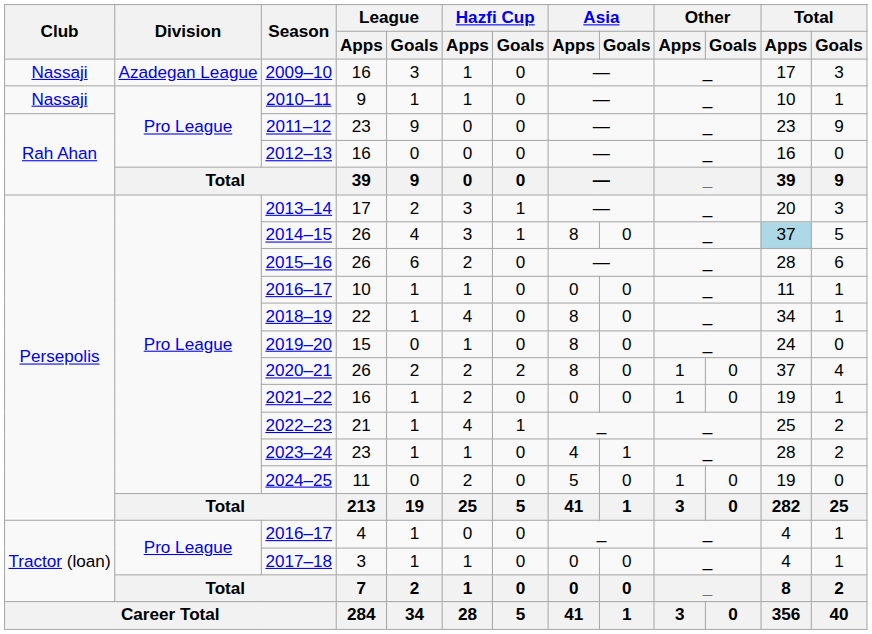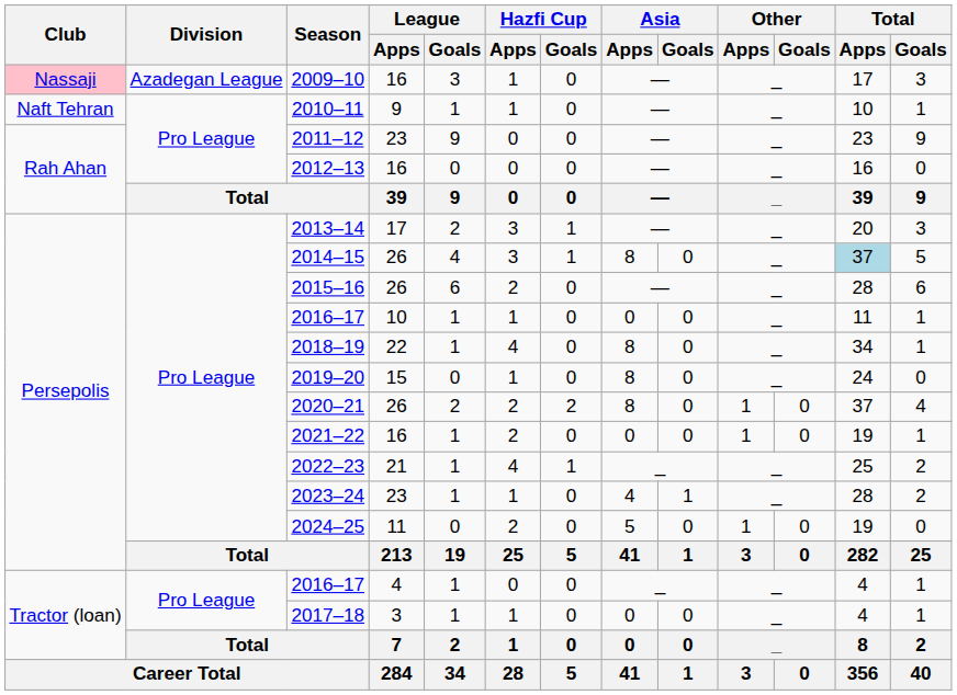2009–10 | Club: no background -> pink background
2010–11 | Club: Nassaji -> Naft Tehran
